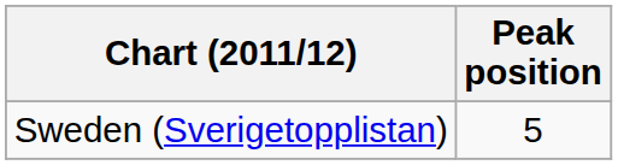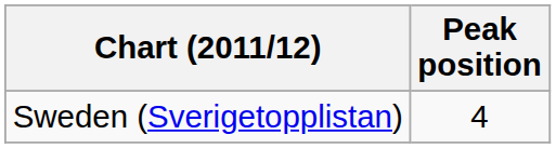Sweden (Sverigetopplistan) | Peak position: 5 -> 4
